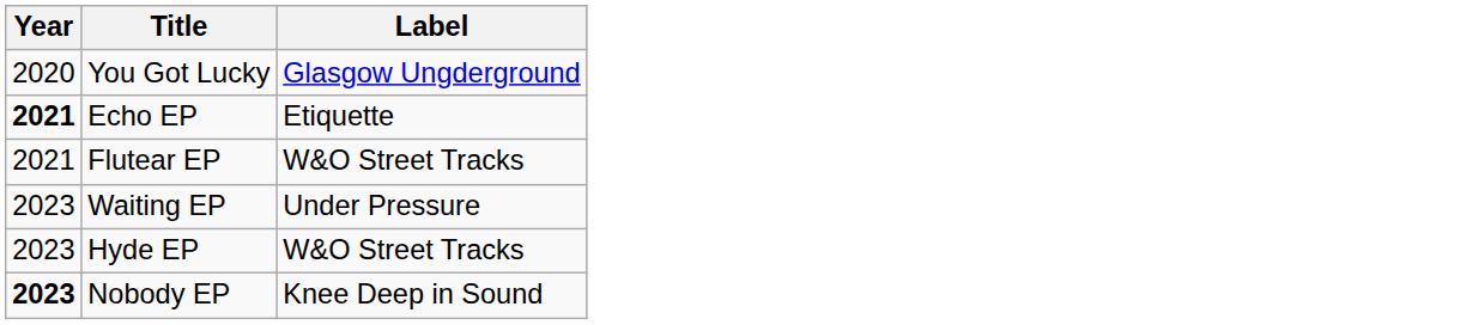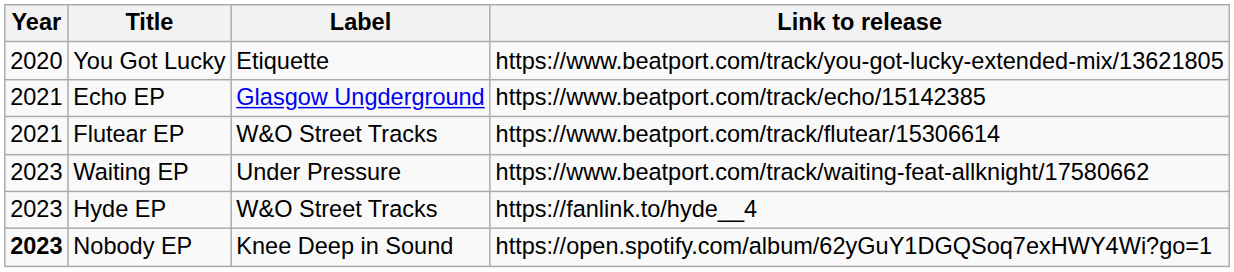+ column: Link to release | https://www.beatport.com/track/you-got-lucky-extended-mix/13621805 | https://www.beatport.com/track/echo/15142385 | https://www.beatport.com/track/flutear/15306614 | https://www.beatport.com/track/waiting-feat-allknight/17580662 | https://fanlink.to/hyde__4 | https://open.spotify.com/album/62yGuY1DGQSoq7exHWY4Wi?go=1
You Got Lucky | Label: Glasgow Ungderground -> Etiquette
Echo EP | Year: bold -> normal
Echo EP | Label: Etiquette -> Glasgow Ungderground
